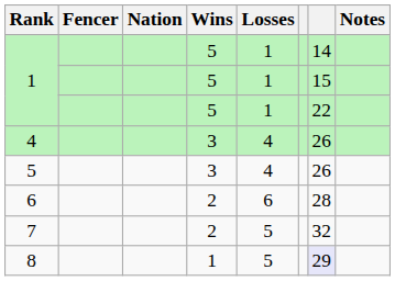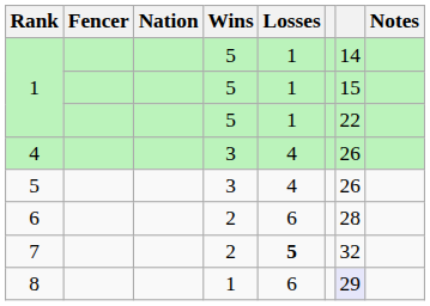7 | Losses: normal -> bold
8 | Losses: 5 -> 6
